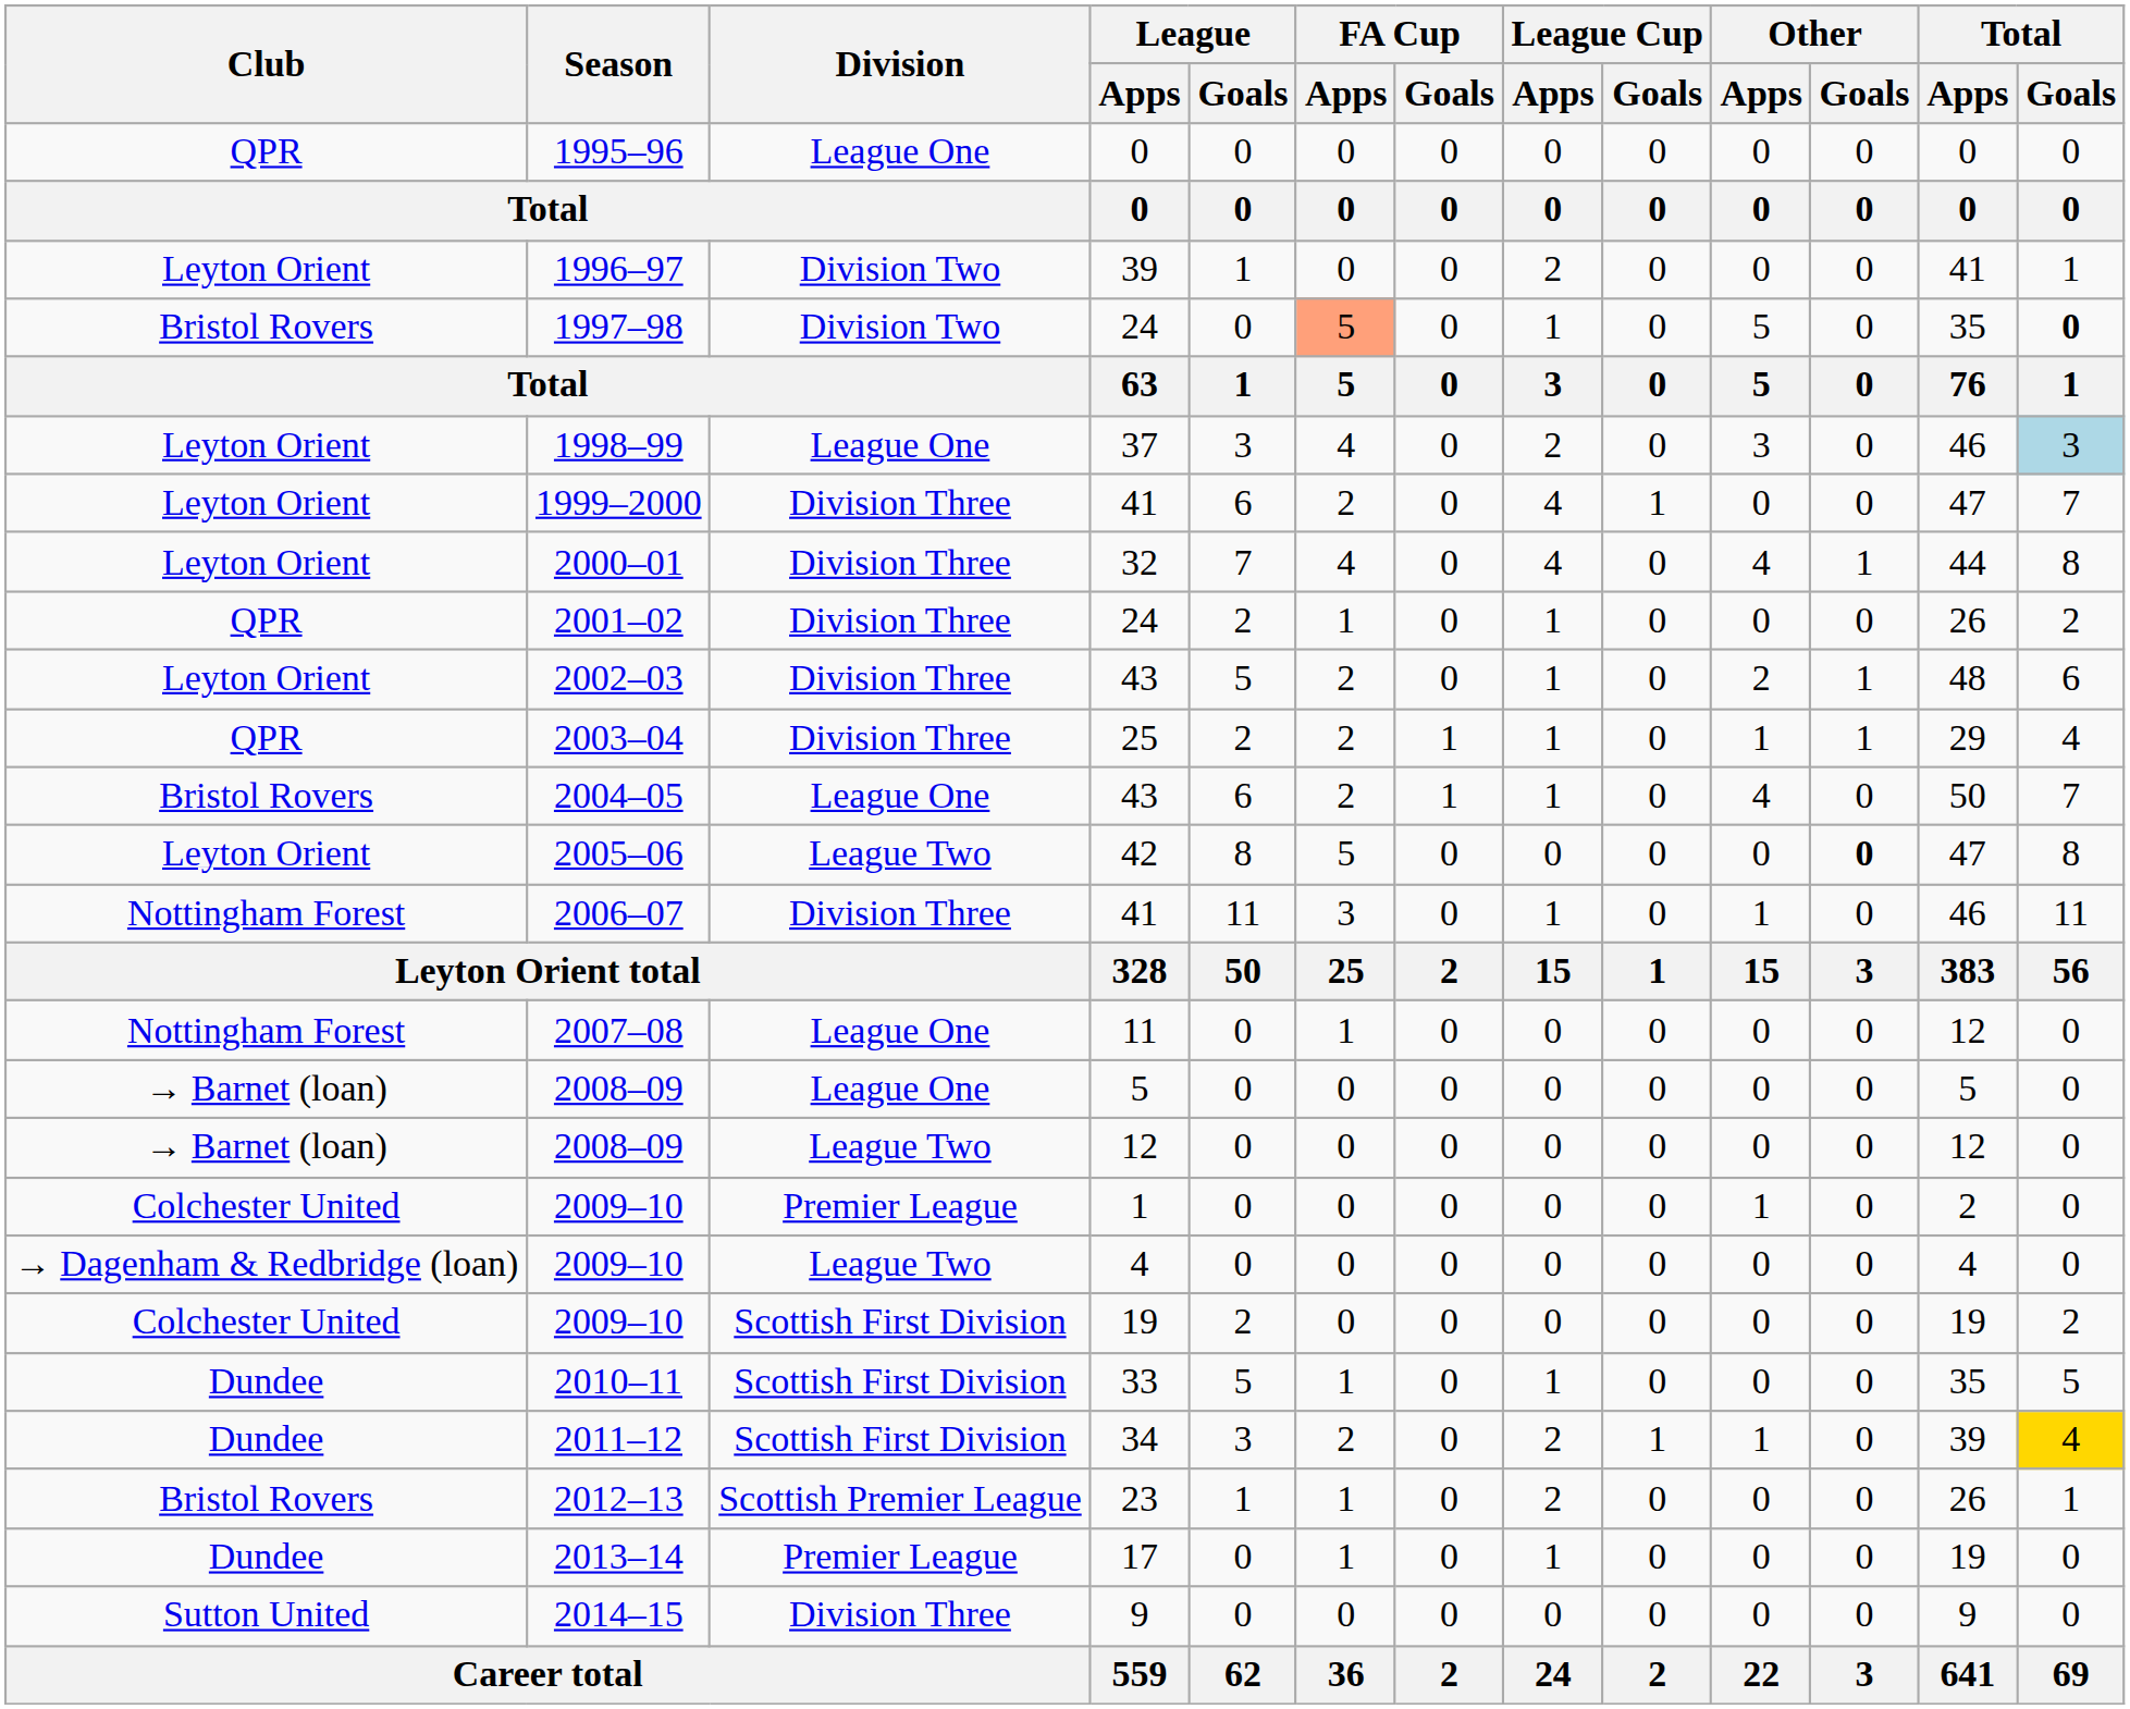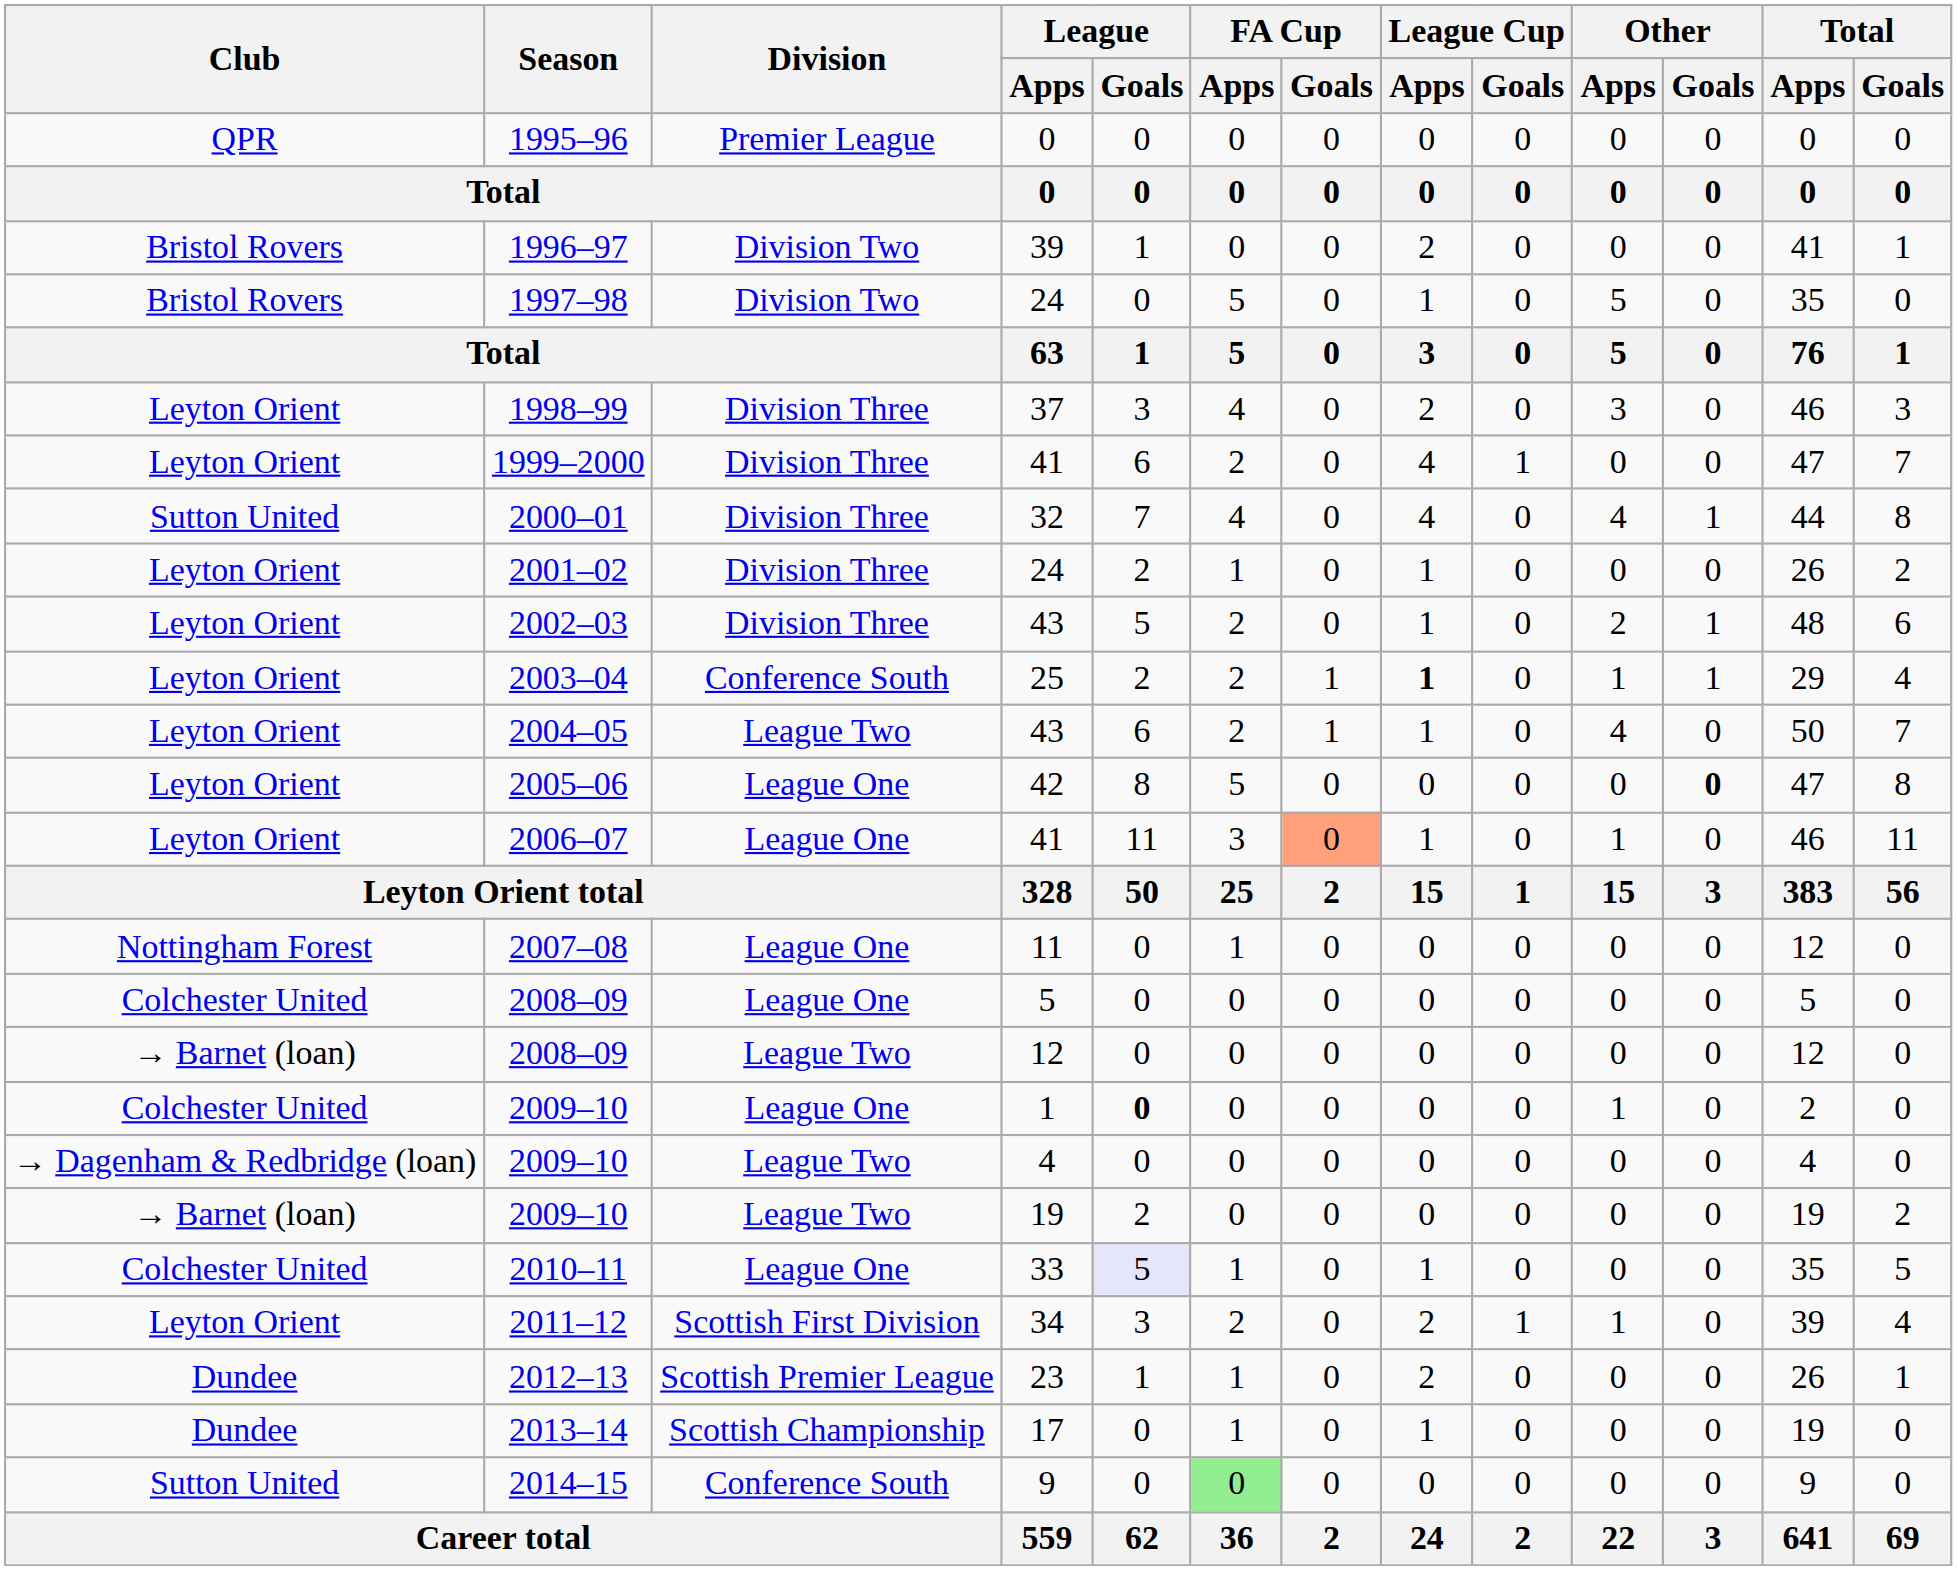1995–96 | Division: League One -> Premier League
1996–97 | Club: Leyton Orient -> Bristol Rovers
1997–98 | FA Cup / Apps: lightsalmon background -> no background
1997–98 | Total / Goals: bold -> normal
1998–99 | Division: League One -> Division Three
1998–99 | Total / Goals: lightblue background -> no background
2000–01 | Club: Leyton Orient -> Sutton United
2001–02 | Club: QPR -> Leyton Orient
2003–04 | Club: QPR -> Leyton Orient
2003–04 | Division: Division Three -> Conference South
2003–04 | League Cup / Apps: normal -> bold
2004–05 | Club: Bristol Rovers -> Leyton Orient
2004–05 | Division: League One -> League Two
2005–06 | Division: League Two -> League One
2006–07 | Club: Nottingham Forest -> Leyton Orient
2006–07 | Division: Division Three -> League One
2006–07 | FA Cup / Goals: no background -> lightsalmon background
2008–09 / 5 | Club: → Barnet (loan) -> Colchester United
2009–10 / 1 | Division: Premier League -> League One
2009–10 / 1 | League / Goals: normal -> bold
2009–10 / 19 | Club: Colchester United -> → Barnet (loan)
2009–10 / 19 | Division: Scottish First Division -> League Two
2010–11 | Club: Dundee -> Colchester United
2010–11 | Division: Scottish First Division -> League One
2010–11 | League / Goals: no background -> lavender background
2011–12 | Club: Dundee -> Leyton Orient
2011–12 | Total / Goals: gold background -> no background
2012–13 | Club: Bristol Rovers -> Dundee
2013–14 | Division: Premier League -> Scottish Championship
2014–15 | Division: Division Three -> Conference South
2014–15 | FA Cup / Apps: no background -> lightgreen background
